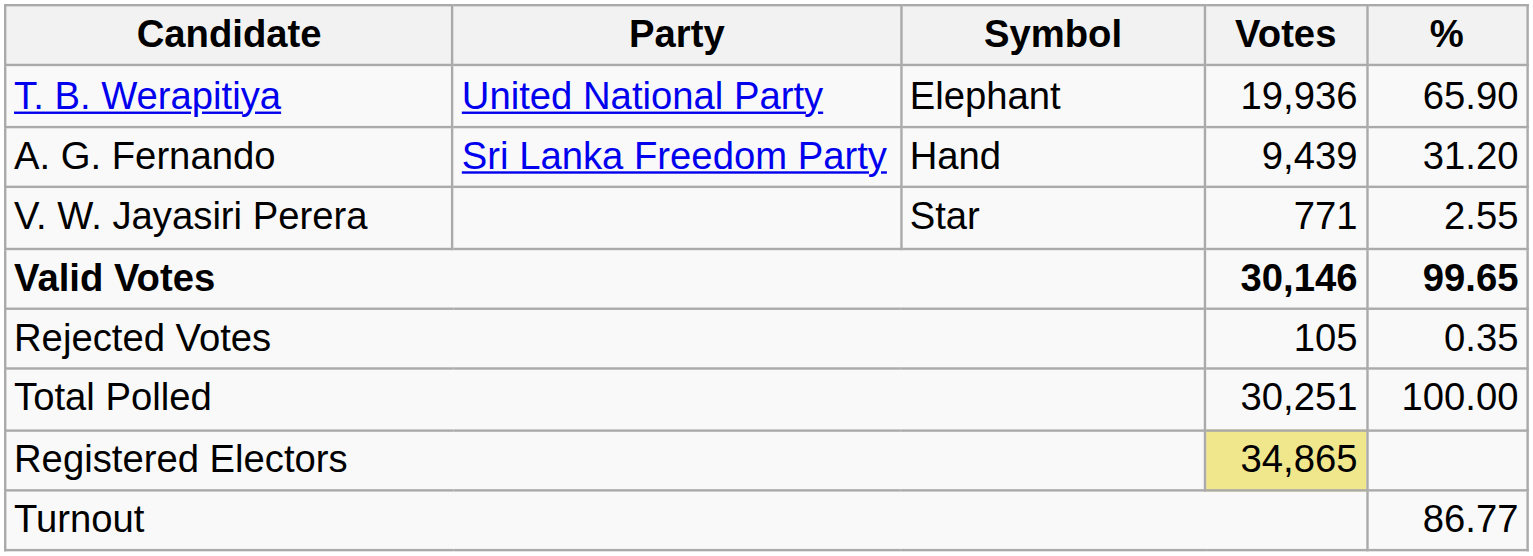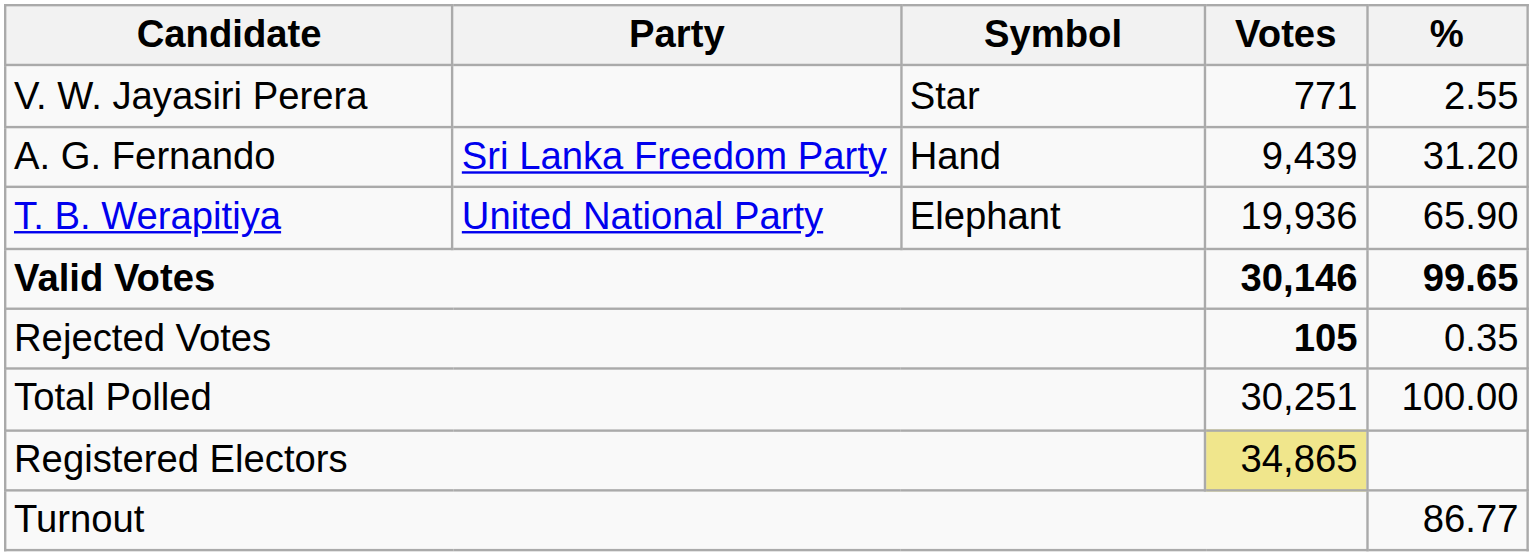rows swapped: T. B. Werapitiya <-> V. W. Jayasiri Perera
Rejected Votes | Votes: normal -> bold
